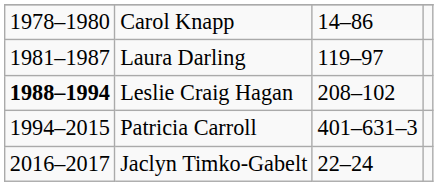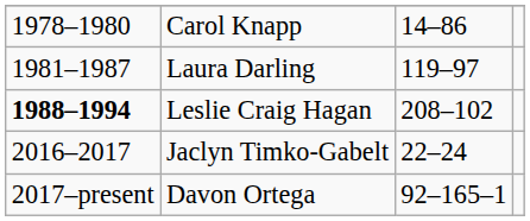- row: 1994–2015 | Patricia Carroll | 401–631–3
+ row: 2017–present | Davon Ortega | 92–165–1
